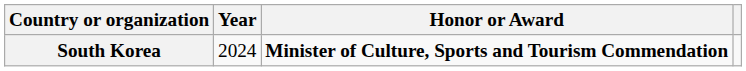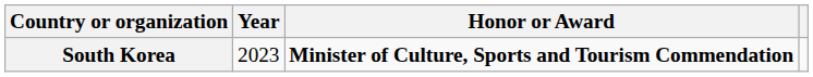South Korea | Year: 2024 -> 2023
